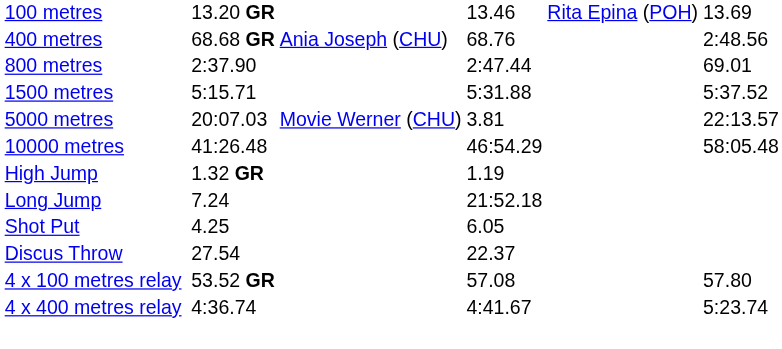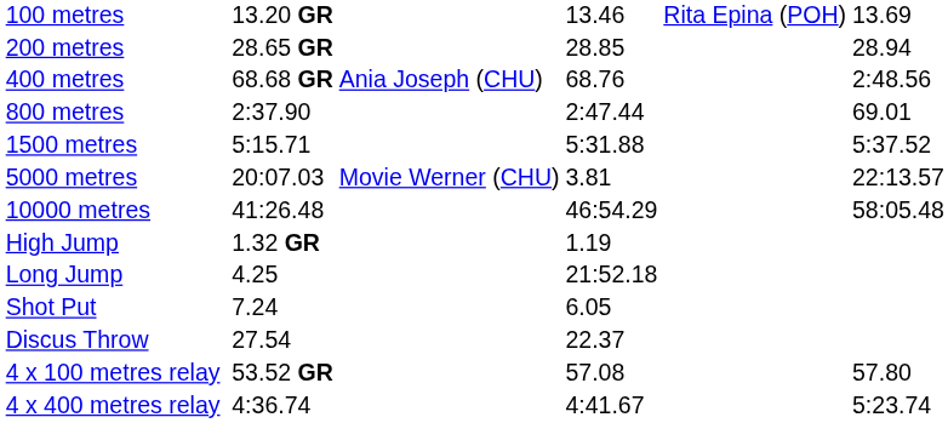+ row: 200 metres | 28.65 GR | 28.85 | 28.94
Long Jump | column 3: 7.24 -> 4.25
Shot Put | column 3: 4.25 -> 7.24
